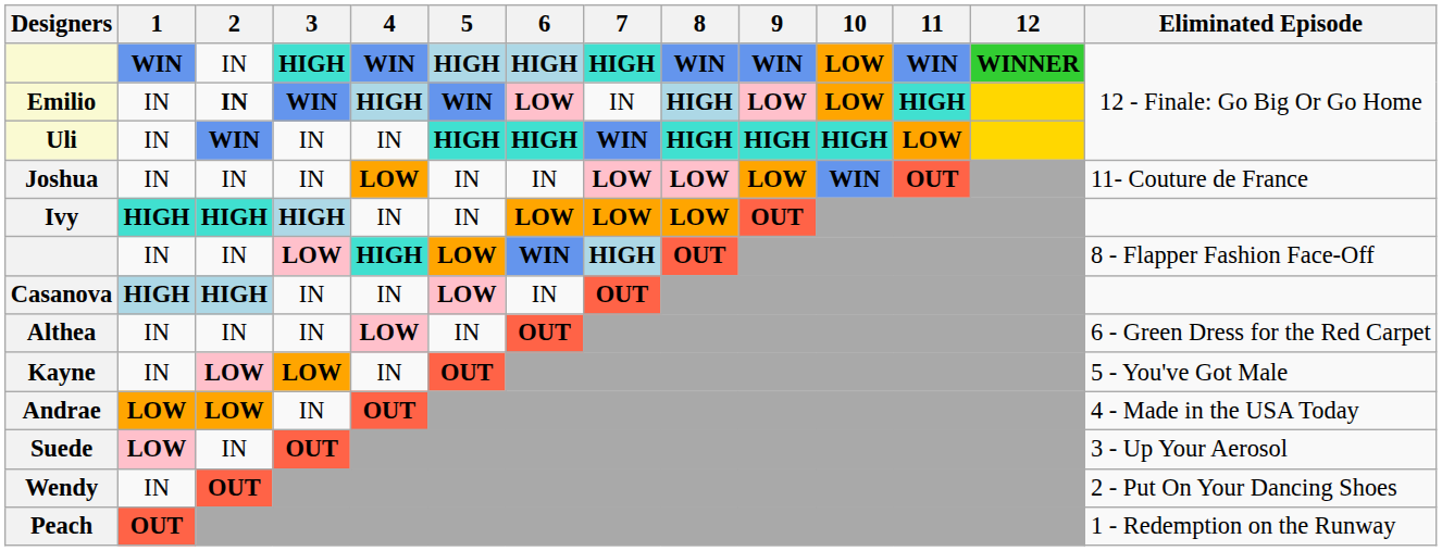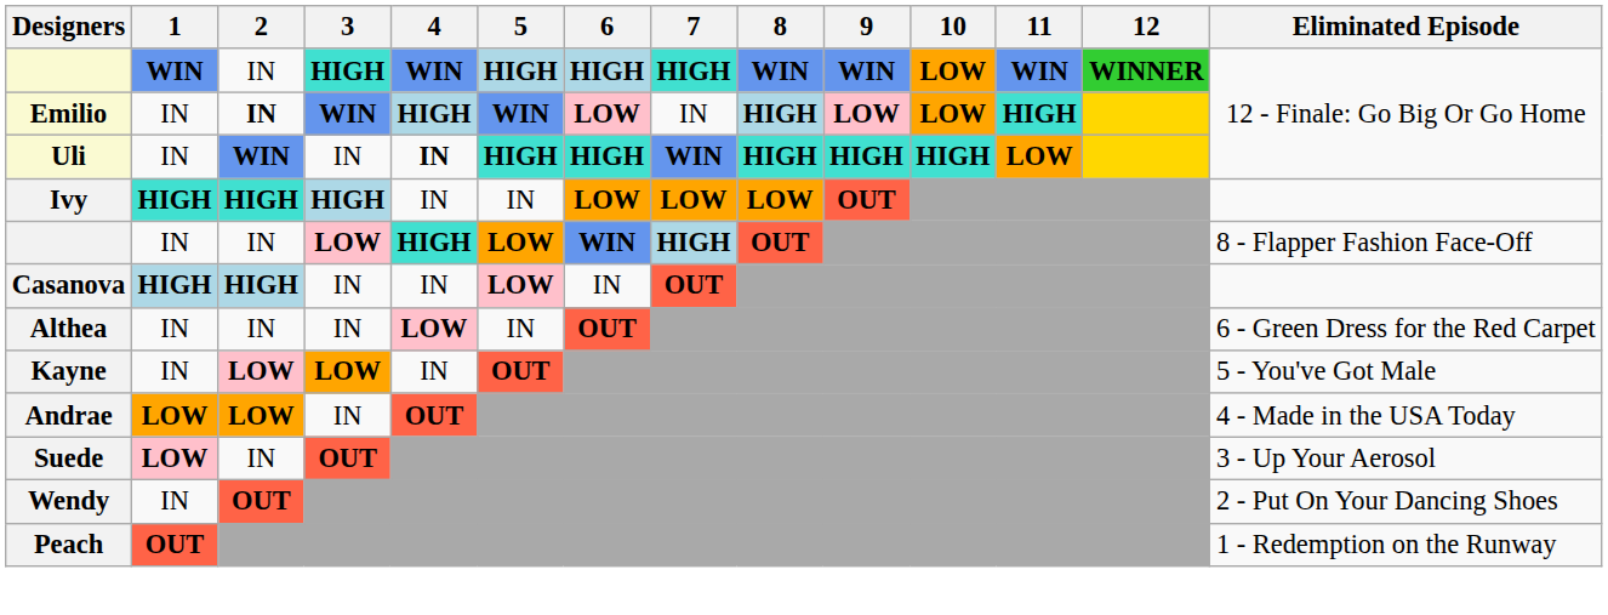Uli | 4: normal -> bold
- row: Joshua | IN | IN | IN | LOW | IN | IN | LOW | LOW | LOW | WIN | OUT | 11- Couture de France
